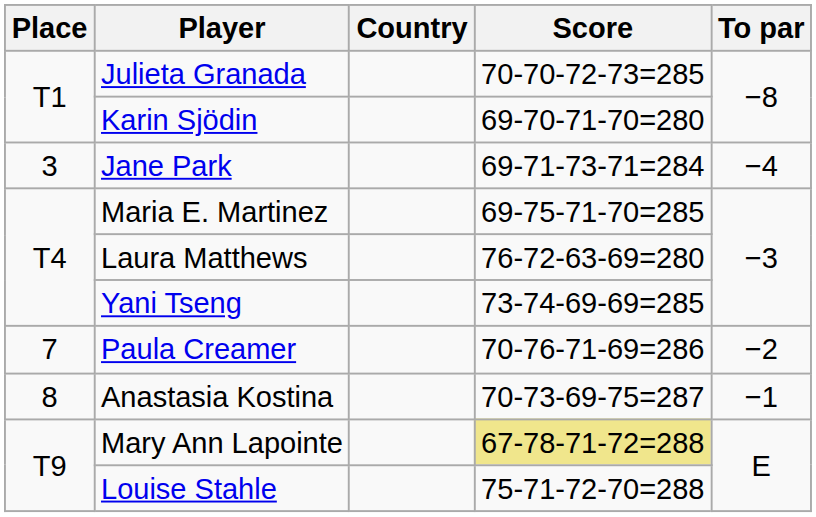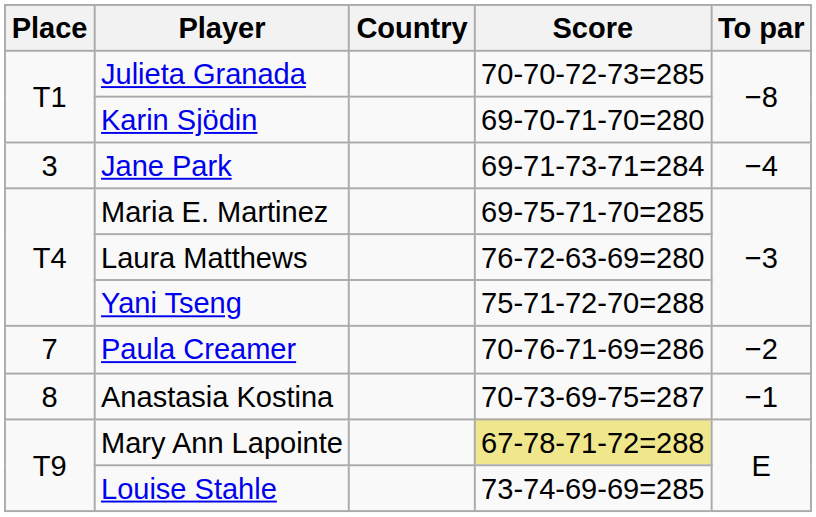Yani Tseng | Score: 73-74-69-69=285 -> 75-71-72-70=288
Louise Stahle | Score: 75-71-72-70=288 -> 73-74-69-69=285
